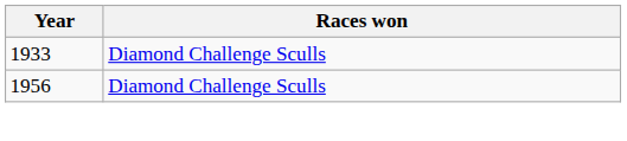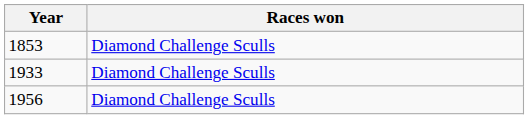+ row: 1853 | Diamond Challenge Sculls
